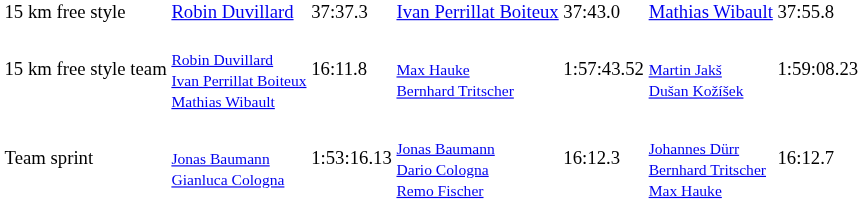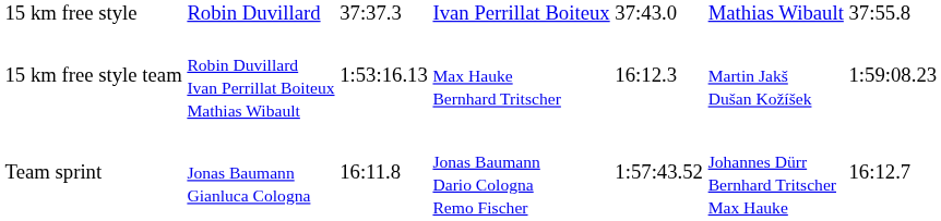15 km free style team | column 3: 16:11.8 -> 1:53:16.13
15 km free style team | column 5: 1:57:43.52 -> 16:12.3
Team sprint | column 3: 1:53:16.13 -> 16:11.8
Team sprint | column 5: 16:12.3 -> 1:57:43.52
